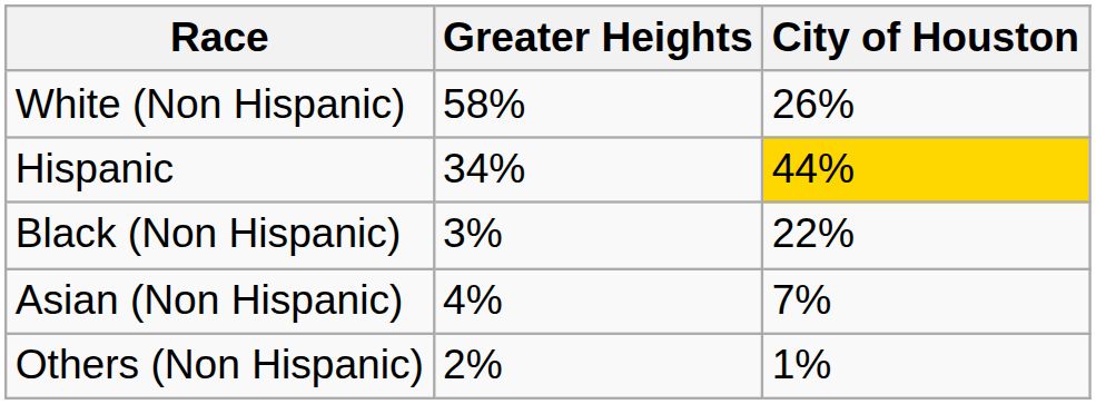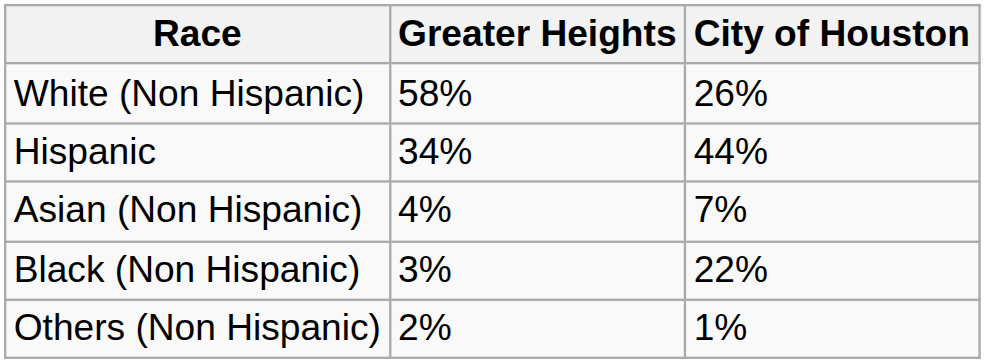Hispanic | City of Houston: gold background -> no background
rows swapped: Black (Non Hispanic) <-> Asian (Non Hispanic)
